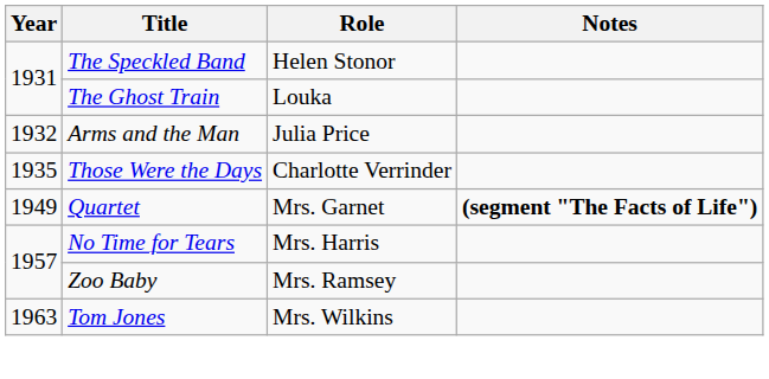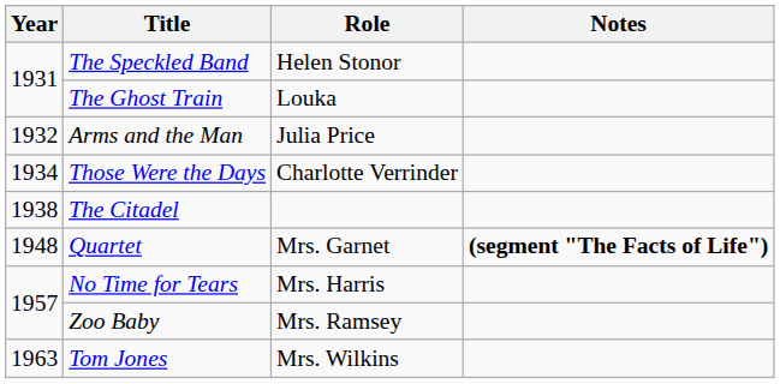Those Were the Days | Year: 1935 -> 1934
+ row: 1938 | The Citadel
Quartet | Year: 1949 -> 1948
